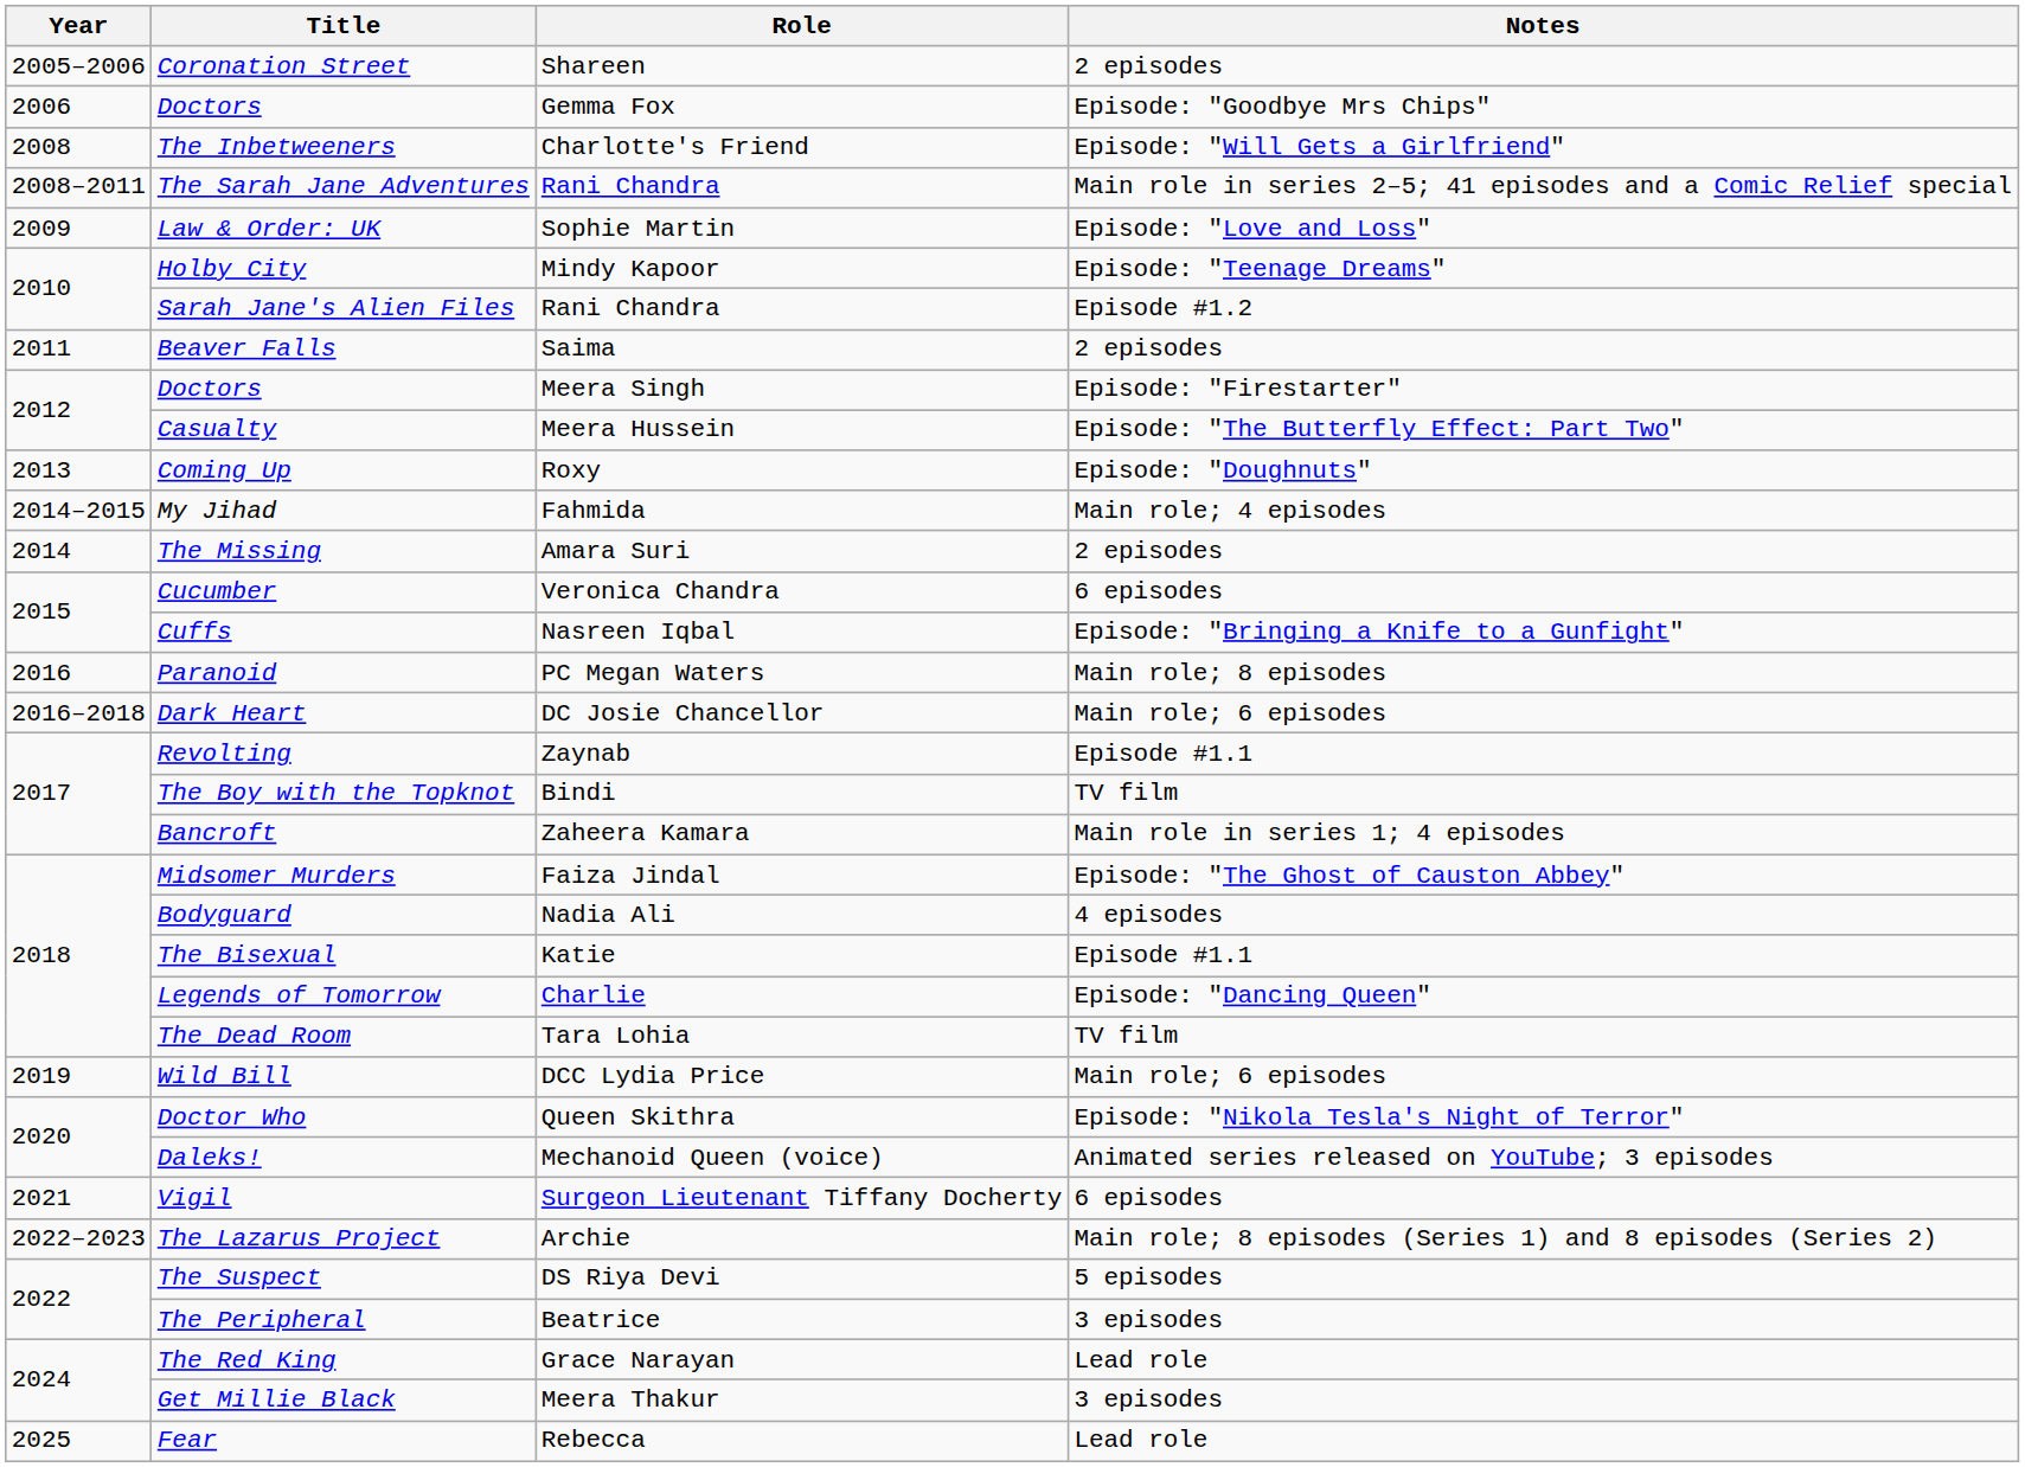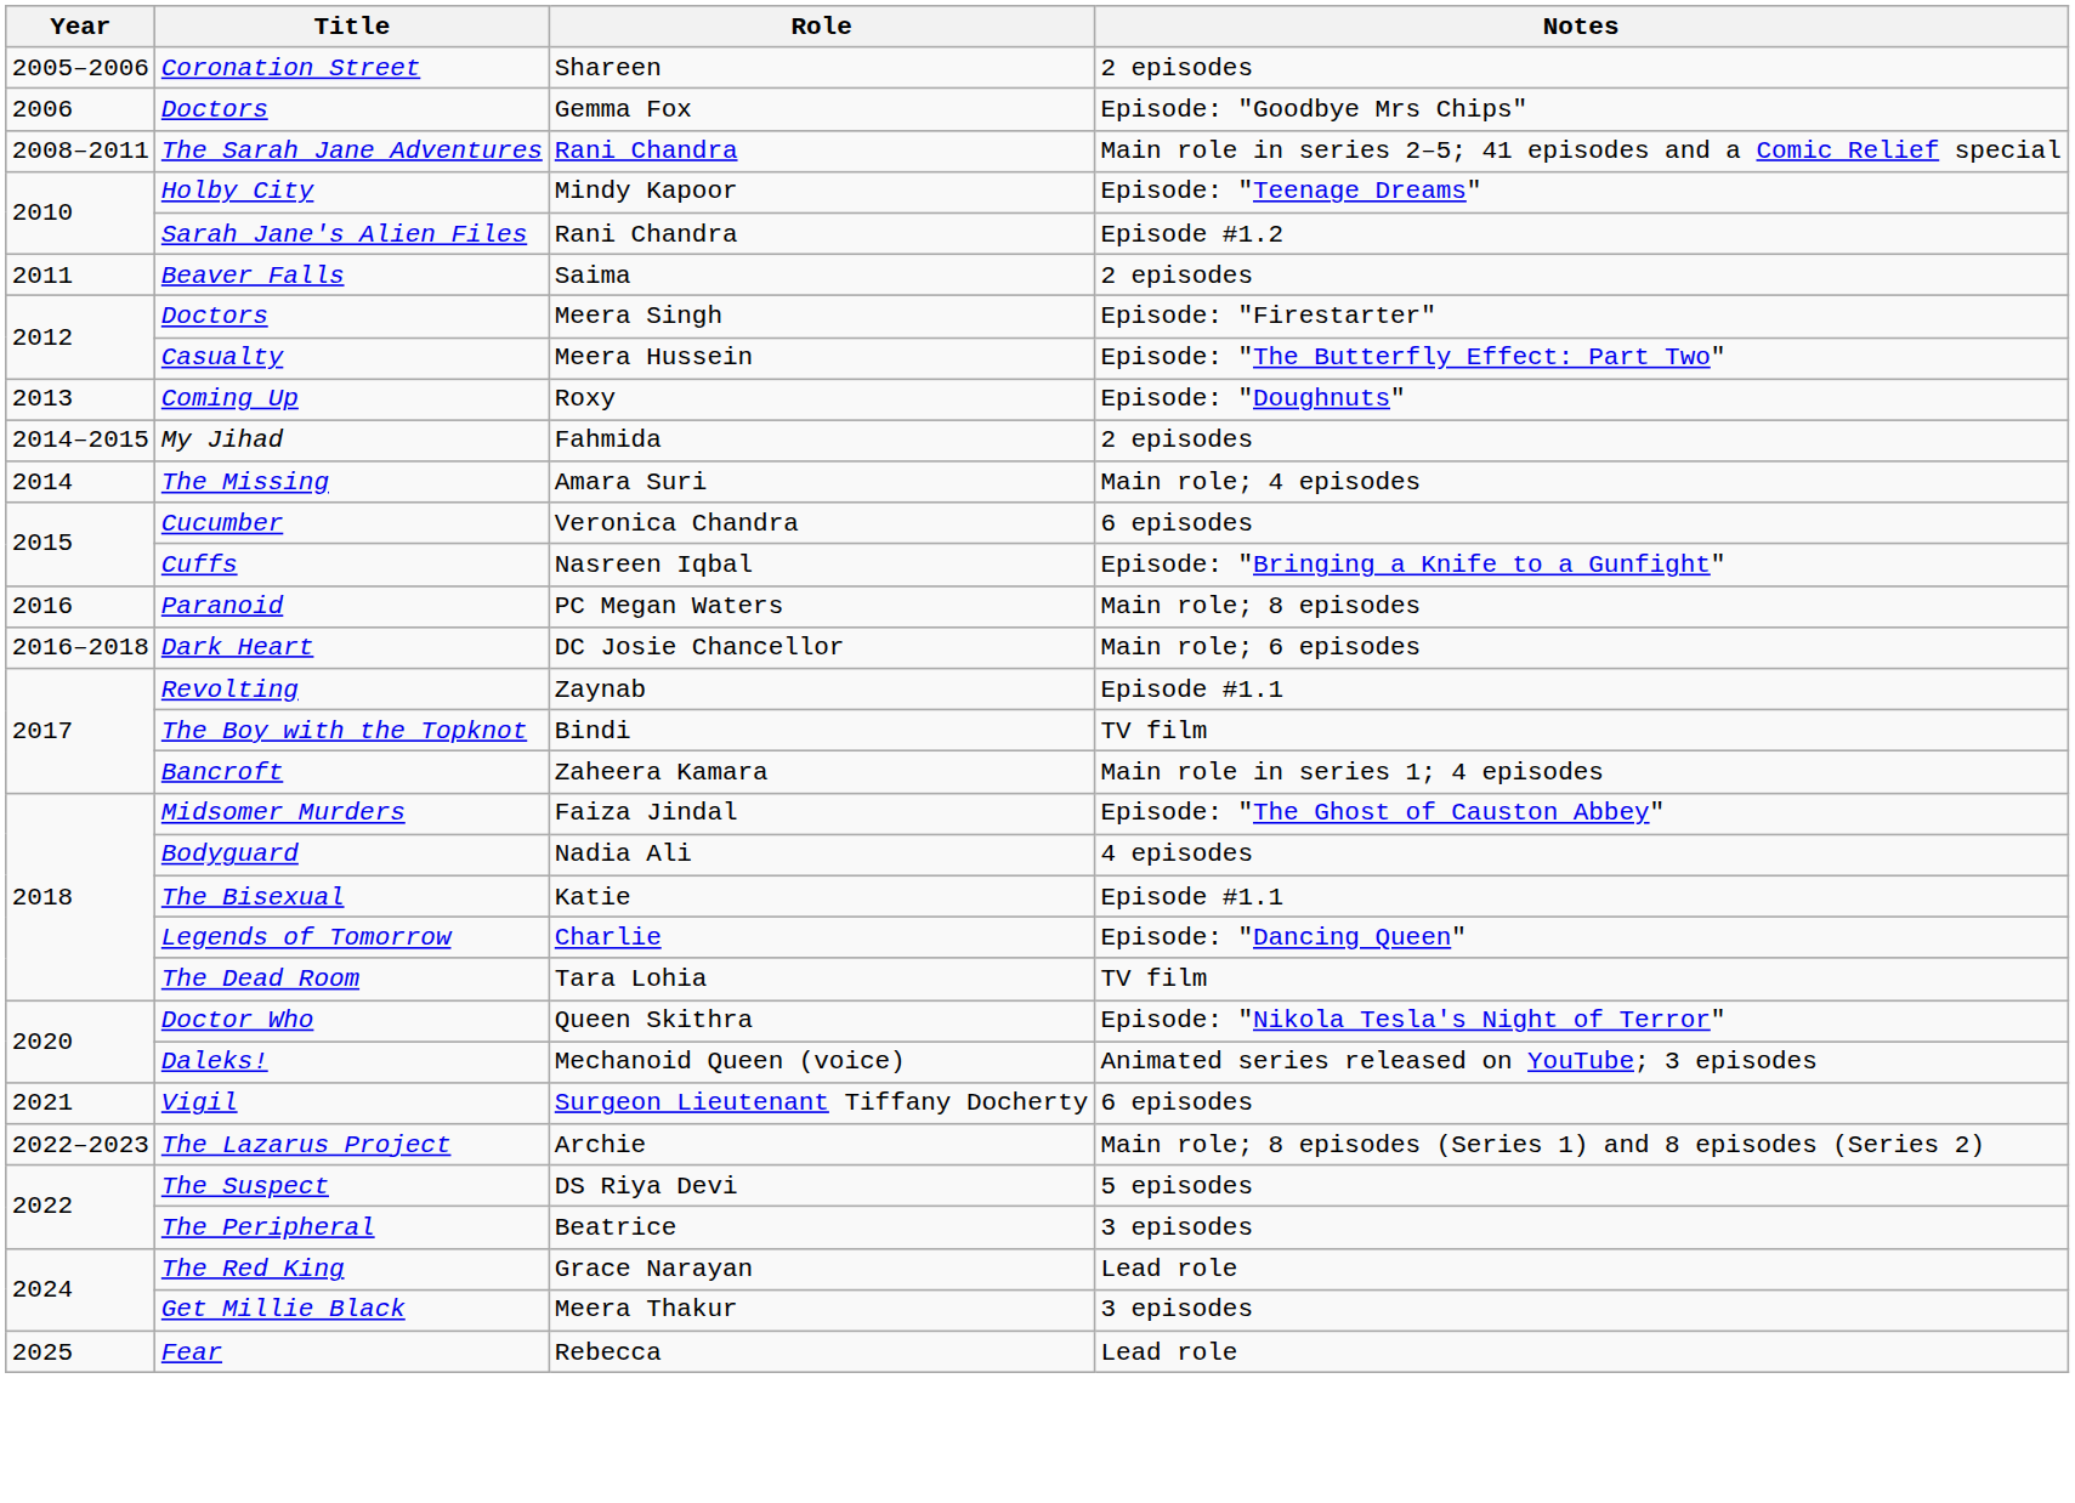- row: 2008 | The Inbetweeners | Charlotte's Friend | Episode: "Will Gets a Girlfriend"
- row: 2009 | Law & Order: UK | Sophie Martin | Episode: "Love and Loss"
My Jihad | Notes: Main role; 4 episodes -> 2 episodes
The Missing | Notes: 2 episodes -> Main role; 4 episodes
- row: 2019 | Wild Bill | DCC Lydia Price | Main role; 6 episodes
